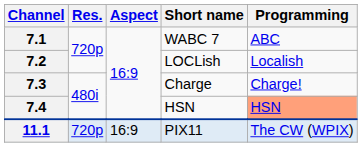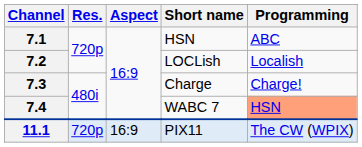7.1 | Short name: WABC 7 -> HSN
7.4 | Short name: HSN -> WABC 7
